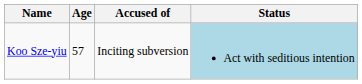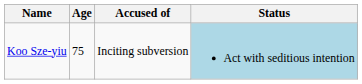Koo Sze-yiu | Age: 57 -> 75
